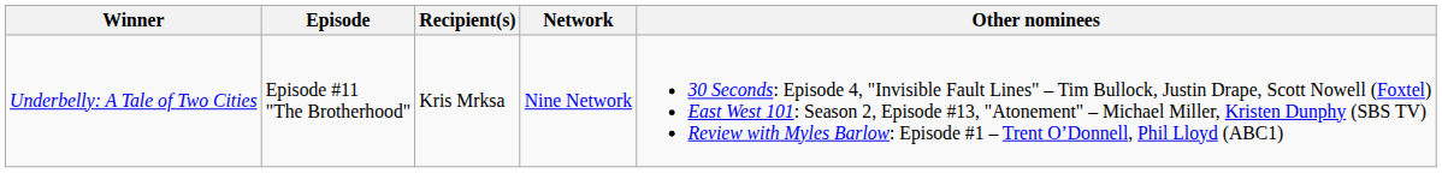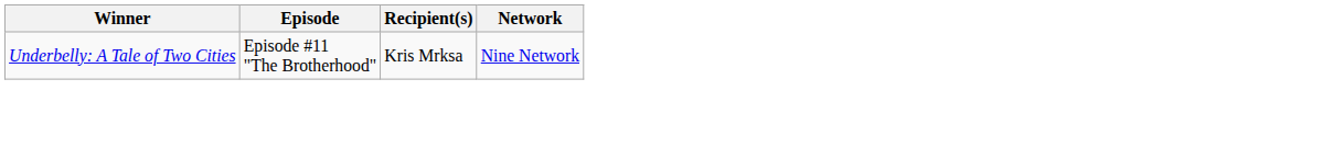- column: Other nominees | 30 Seconds: Episode 4, "Invisible Fault Lines" – Tim Bullock, Justin Drape, Scott Nowell (Foxtel) East West 101: Season 2, Episode #13, "Atonement" – Michael Miller, Kristen Dunphy (SBS TV) Review with Myles Barlow: Episode #1 – Trent O’Donnell, Phil Lloyd (ABC1)
